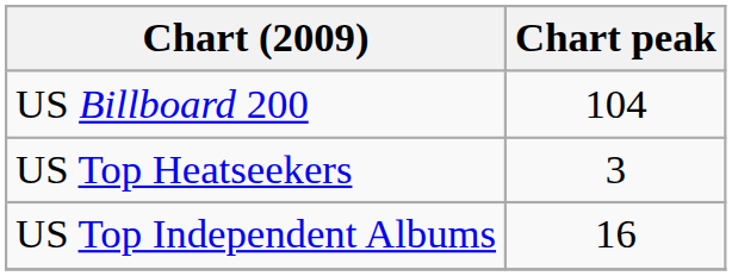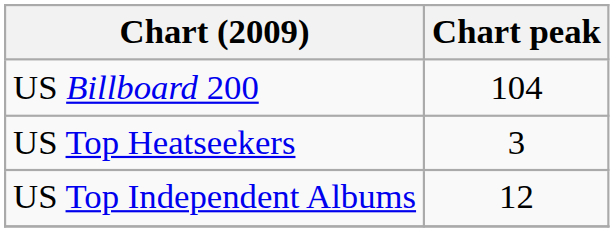US Top Independent Albums | Chart peak: 16 -> 12
